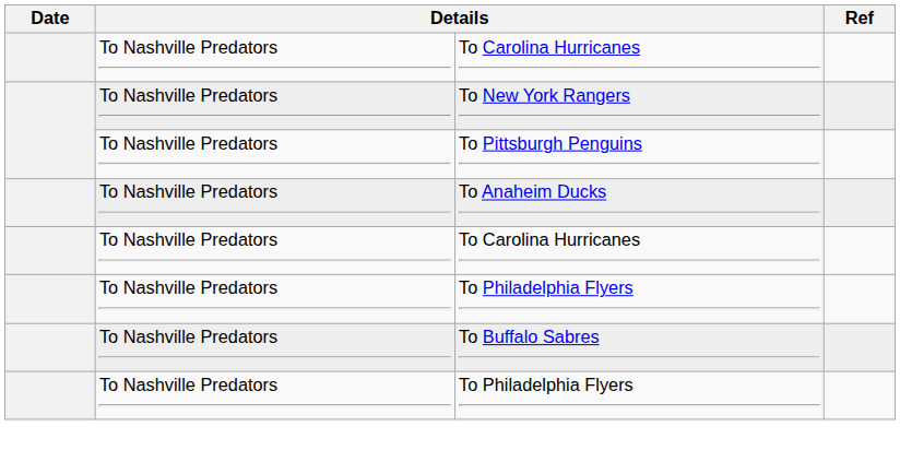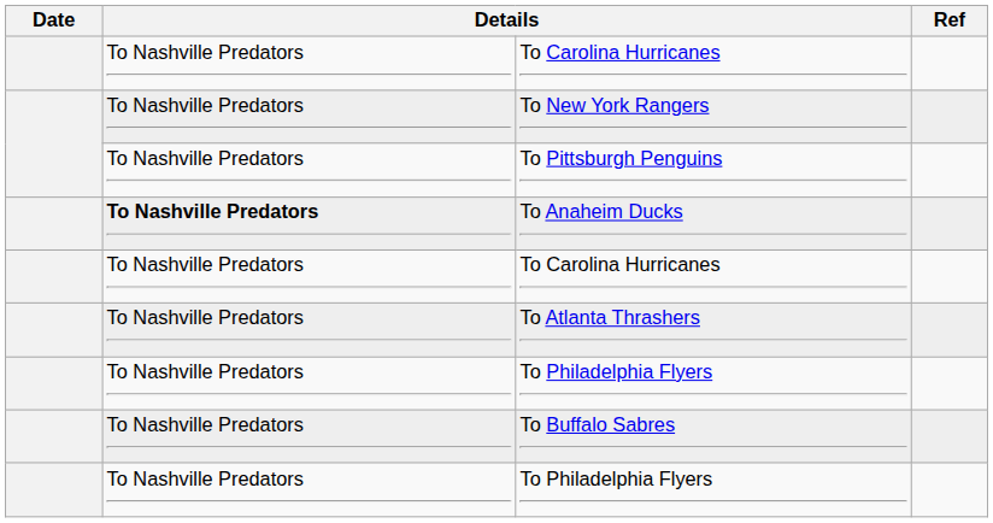To Anaheim Ducks | column 2: normal -> bold
+ row: To Nashville Predators | To Atlanta Thrashers
